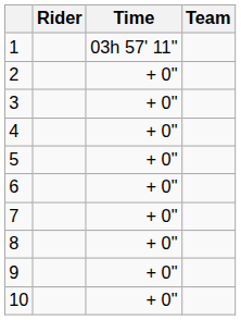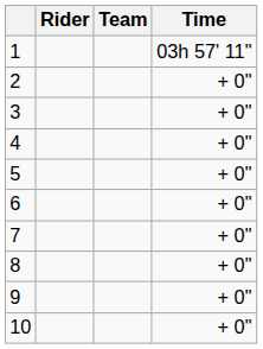columns swapped: Team <-> Time
